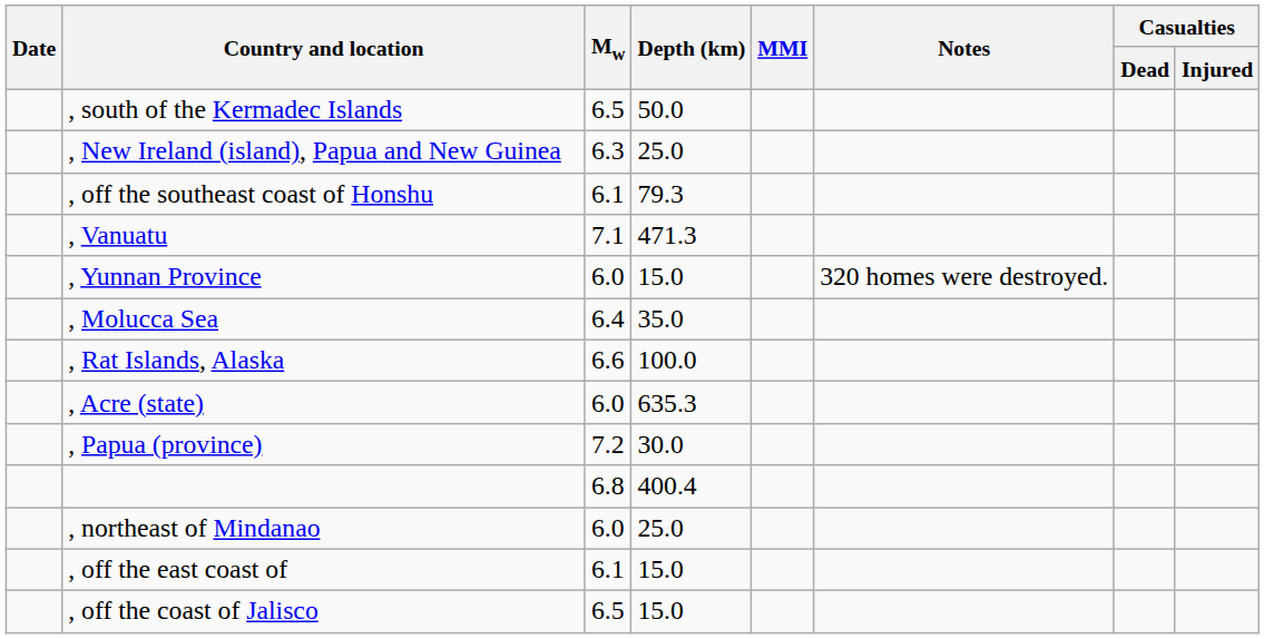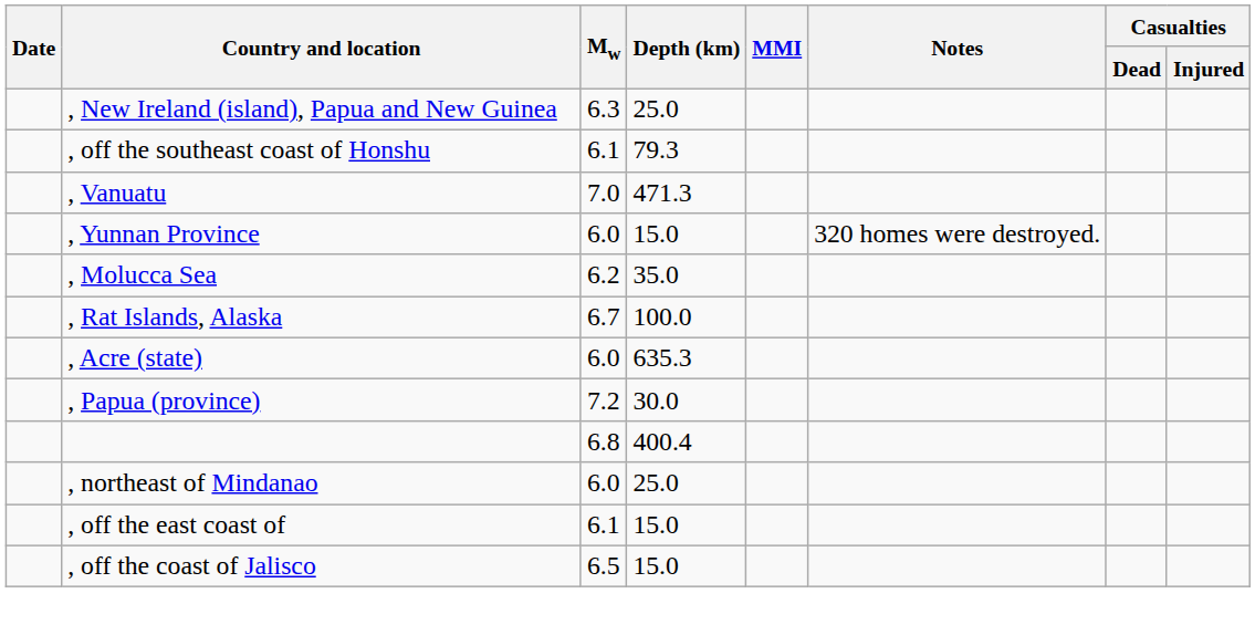- row: , south of the Kermadec Islands | 6.5 | 50.0
, Vanuatu | Mw: 7.1 -> 7.0
, Molucca Sea | Mw: 6.4 -> 6.2
, Rat Islands, Alaska | Mw: 6.6 -> 6.7
